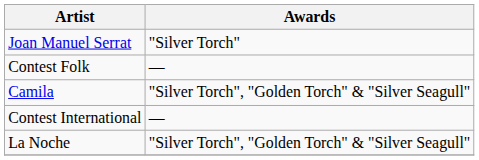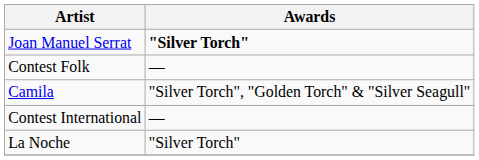Joan Manuel Serrat | Awards: normal -> bold
La Noche | Awards: "Silver Torch", "Golden Torch" & "Silver Seagull" -> "Silver Torch"
